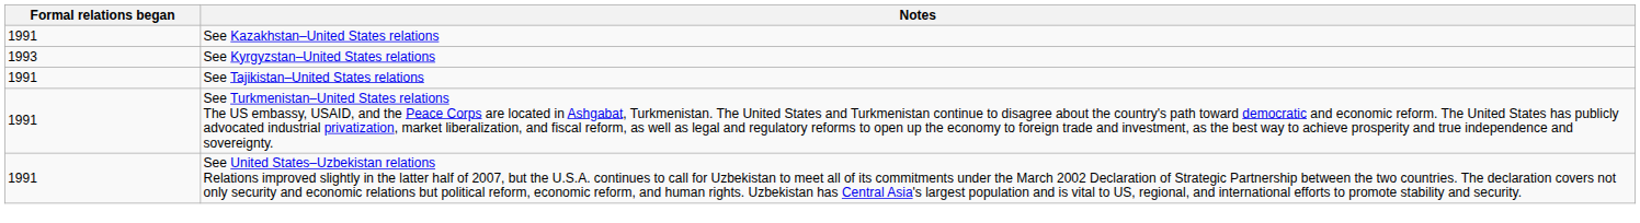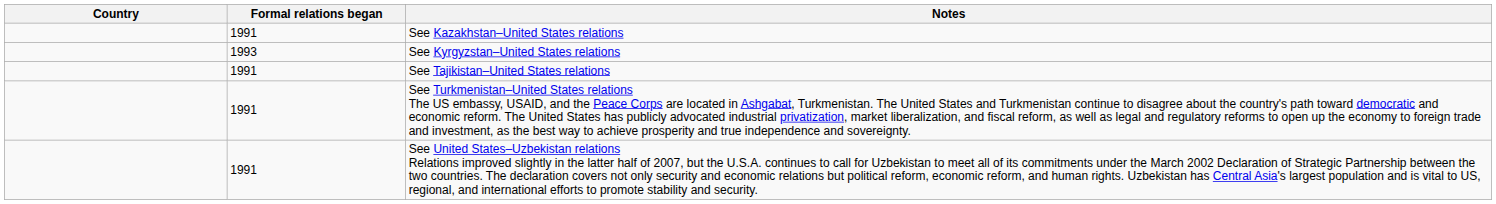+ column: Country
